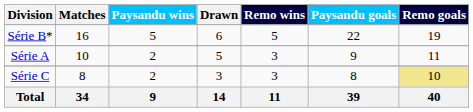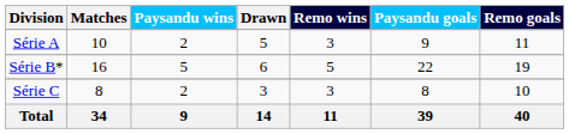rows swapped: Série A <-> Série B*
Série C | Remo goals: khaki background -> no background
